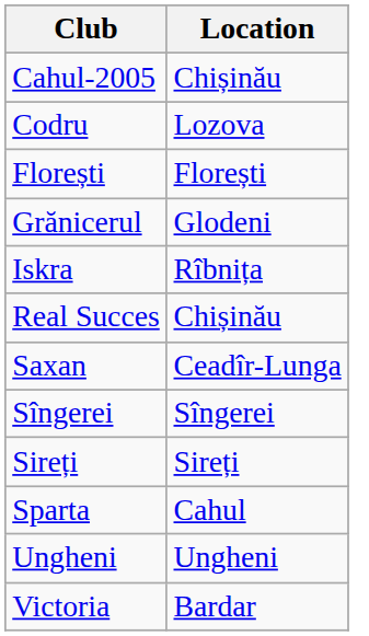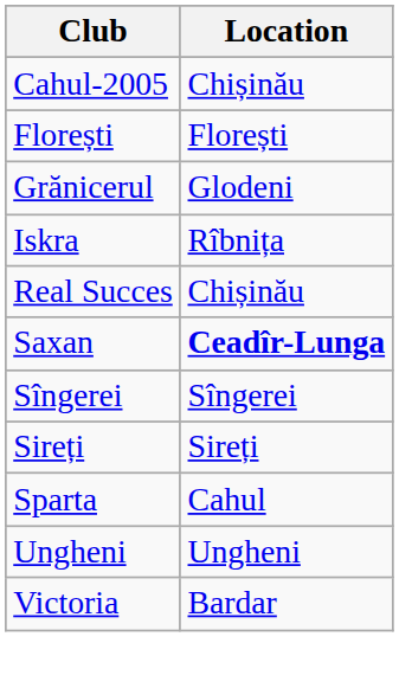- row: Codru | Lozova
Saxan | Location: normal -> bold
